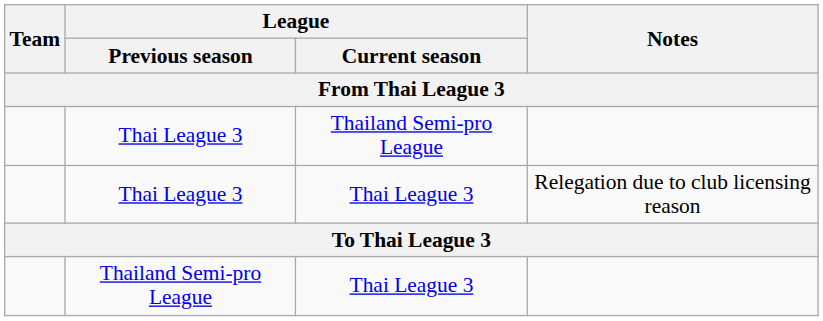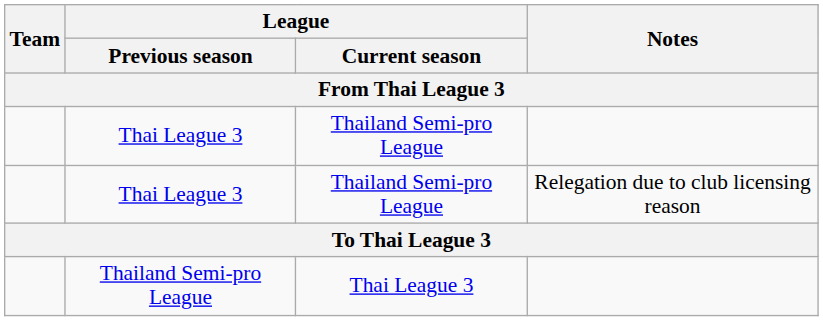Thai League 3 / Relegation due to club licensing reason | League / Current season: Thai League 3 -> Thailand Semi-pro League
